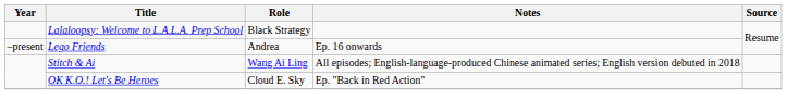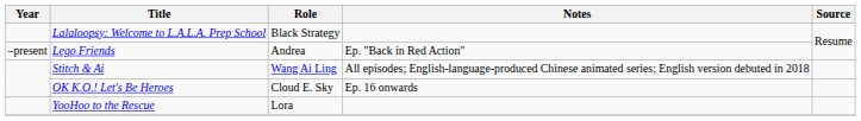Lego Friends | Notes: Ep. 16 onwards -> Ep. "Back in Red Action"
OK K.O.! Let's Be Heroes | Notes: Ep. "Back in Red Action" -> Ep. 16 onwards
+ row: YooHoo to the Rescue | Lora
